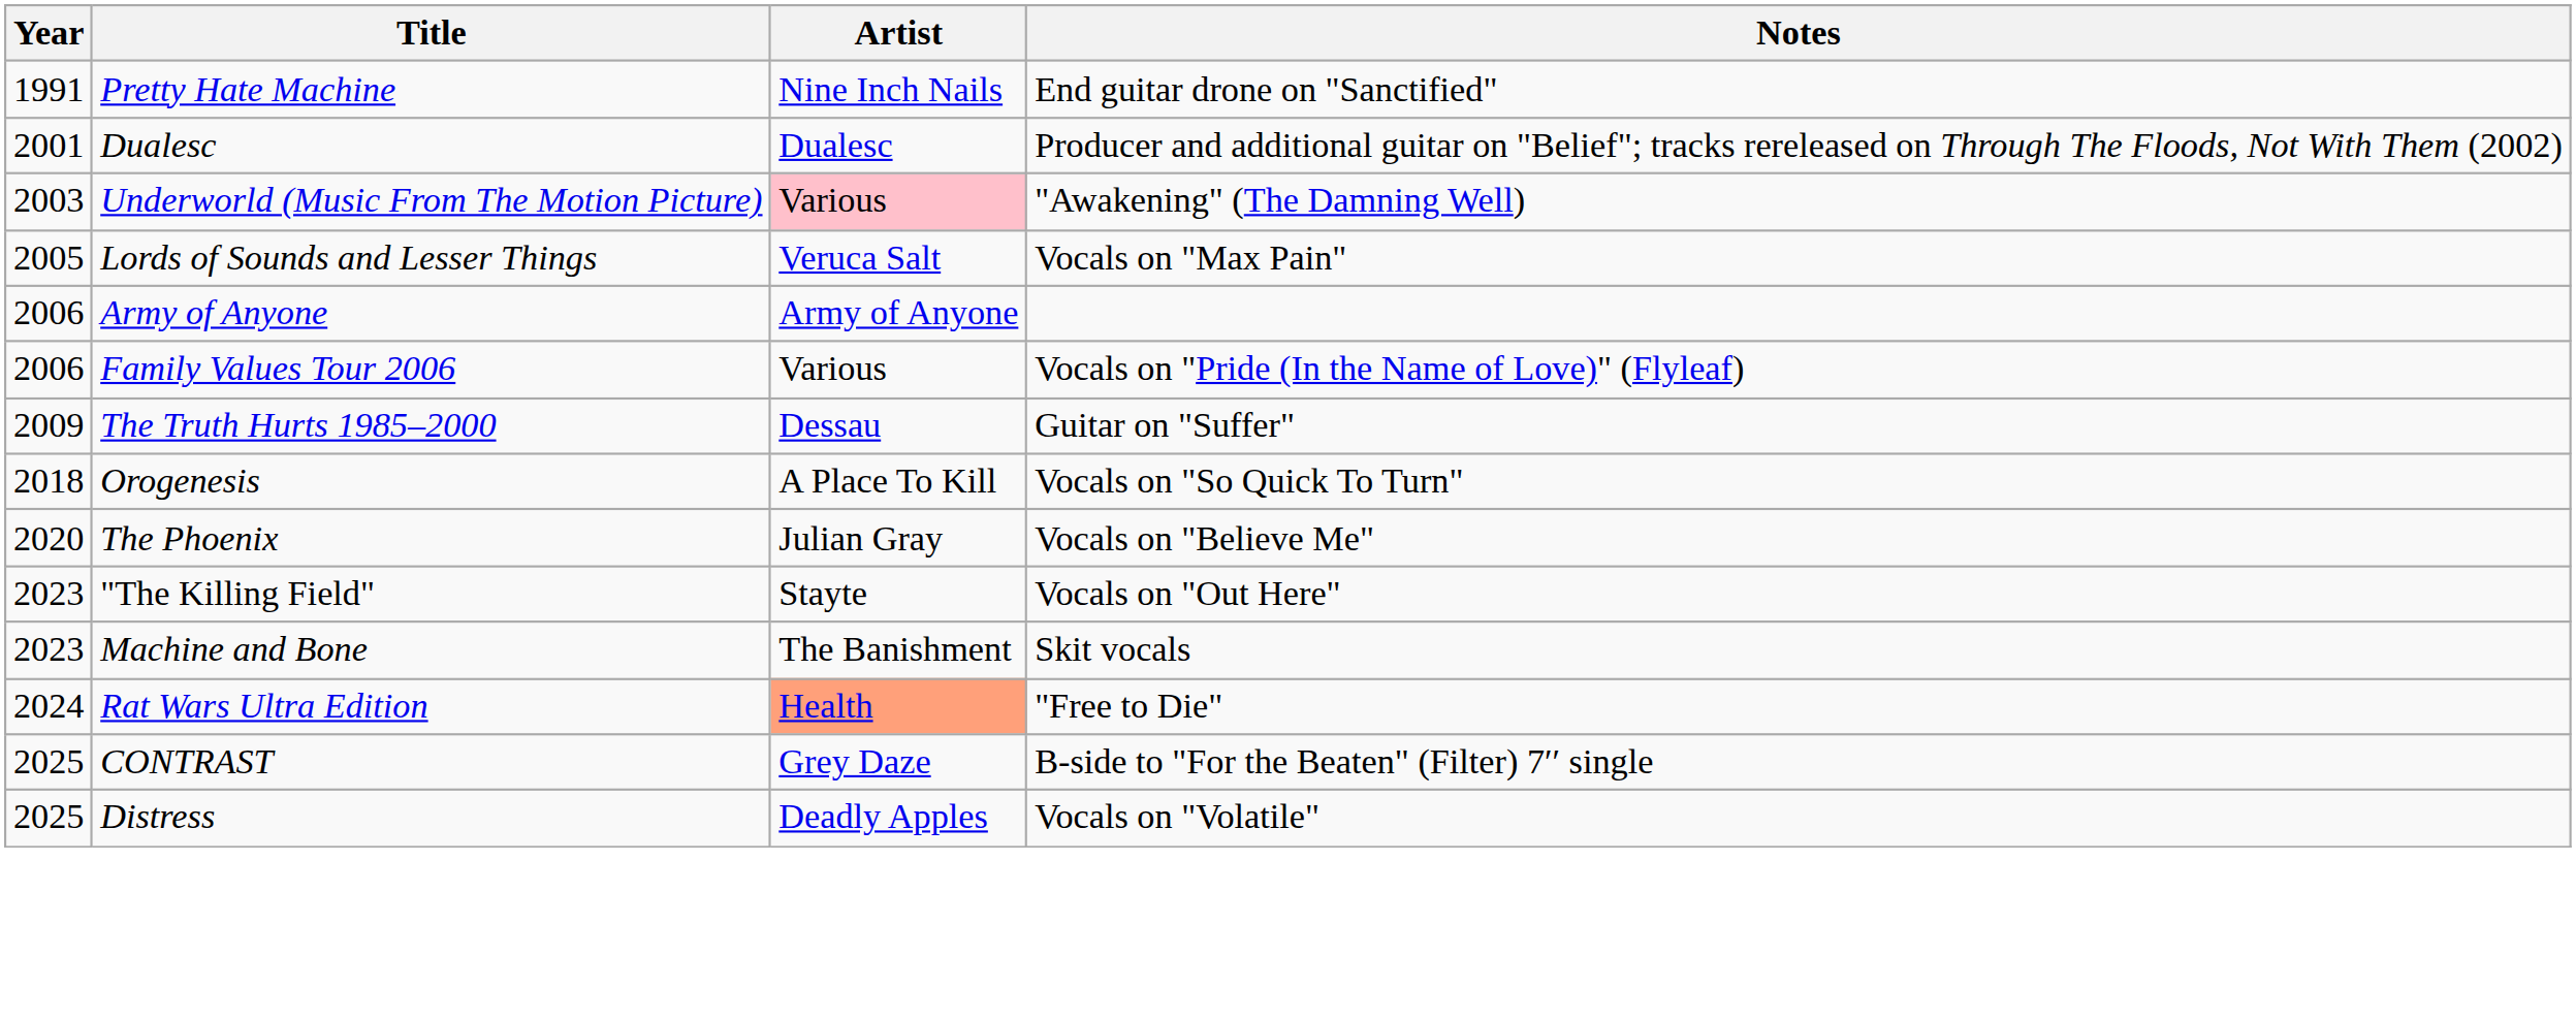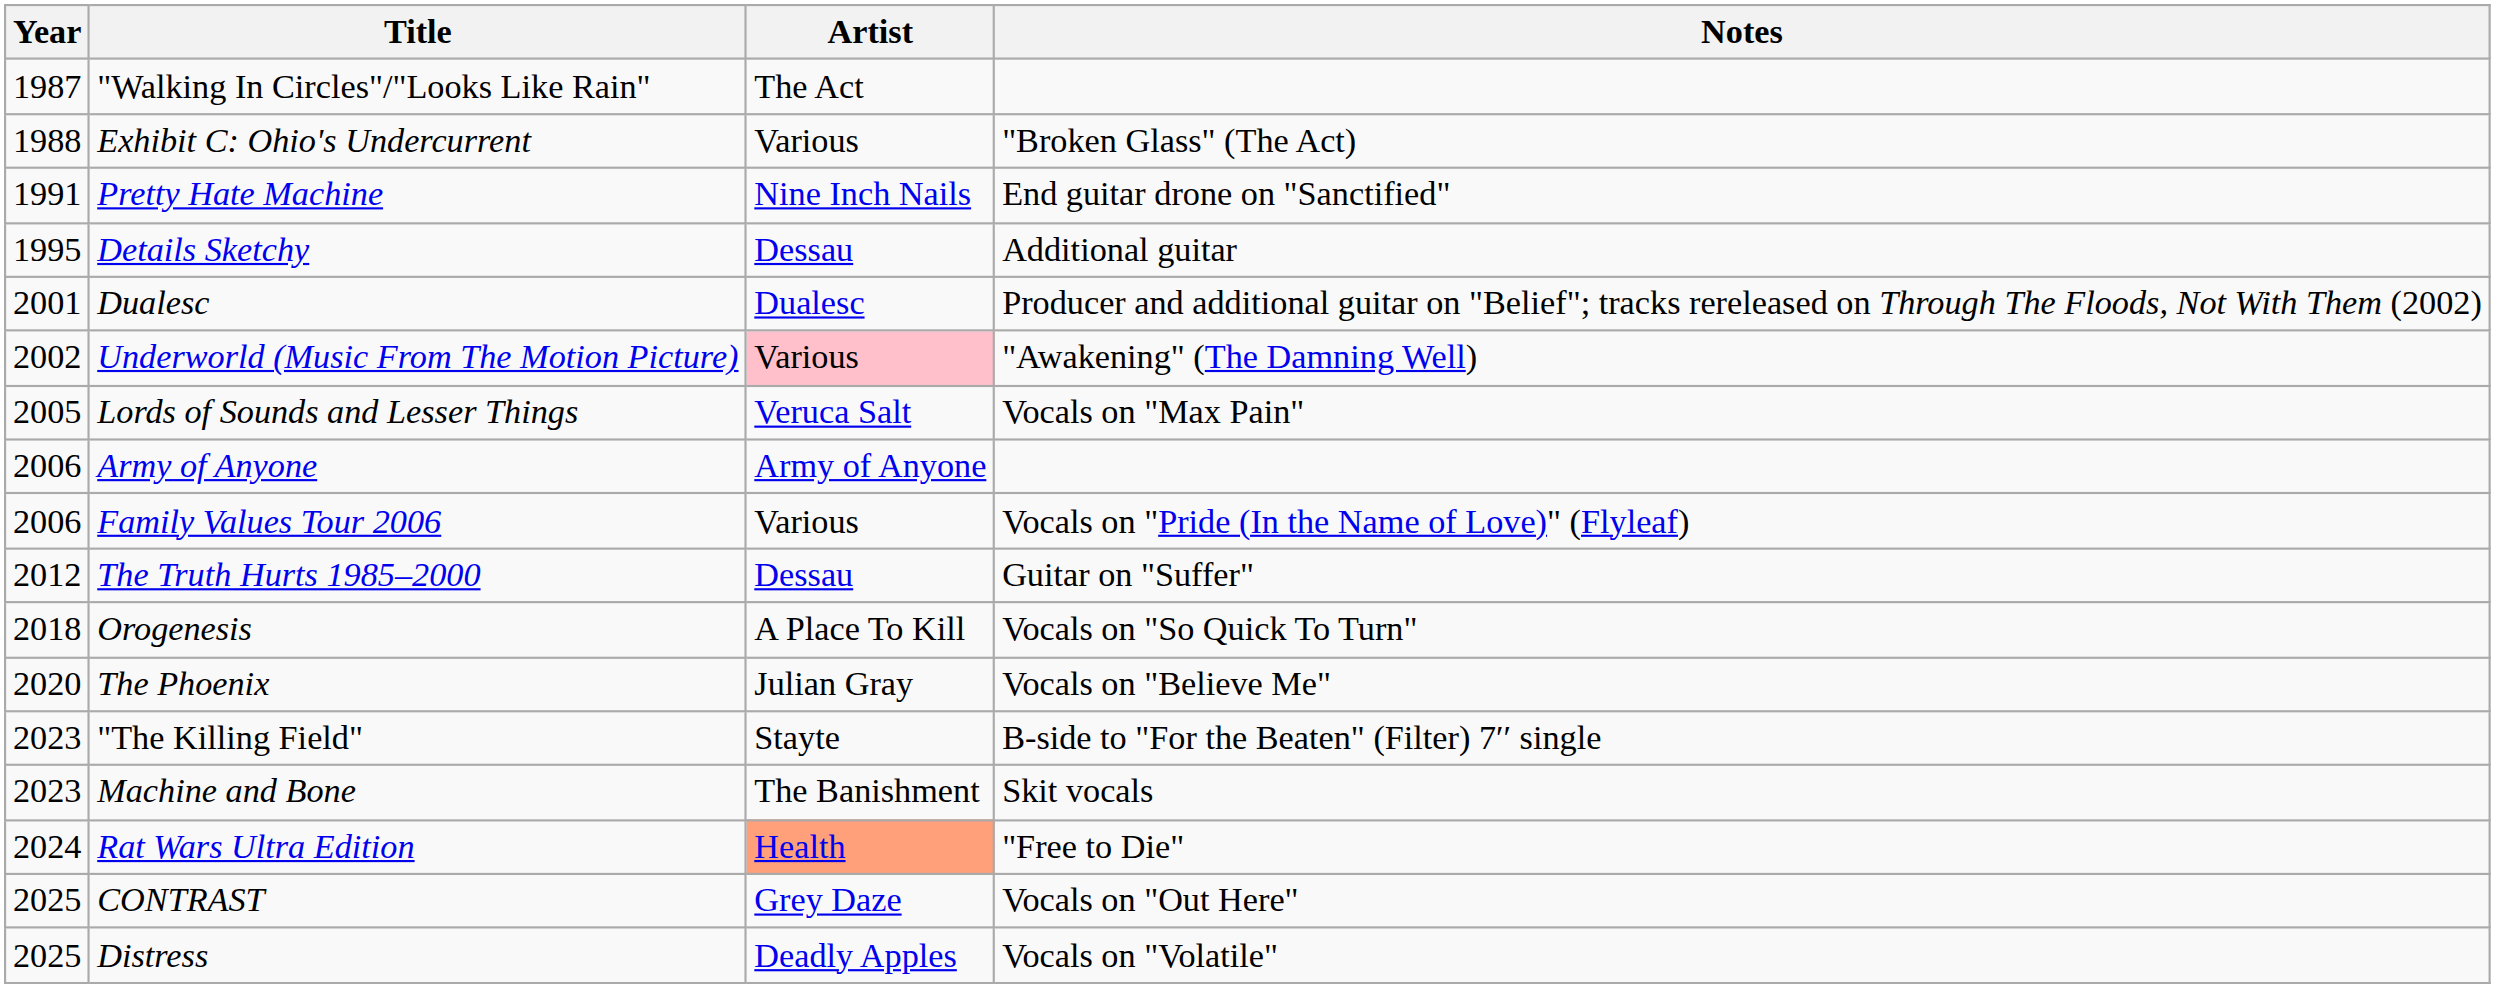+ row: 1987 | "Walking In Circles"/"Looks Like Rain" | The Act
+ row: 1988 | Exhibit C: Ohio's Undercurrent | Various | "Broken Glass" (The Act)
+ row: 1995 | Details Sketchy | Dessau | Additional guitar
Underworld (Music From The Motion Picture) | Year: 2003 -> 2002
The Truth Hurts 1985–2000 | Year: 2009 -> 2012
"The Killing Field" | Notes: Vocals on "Out Here" -> B-side to "For the Beaten" (Filter) 7′′ single
CONTRAST | Notes: B-side to "For the Beaten" (Filter) 7′′ single -> Vocals on "Out Here"
